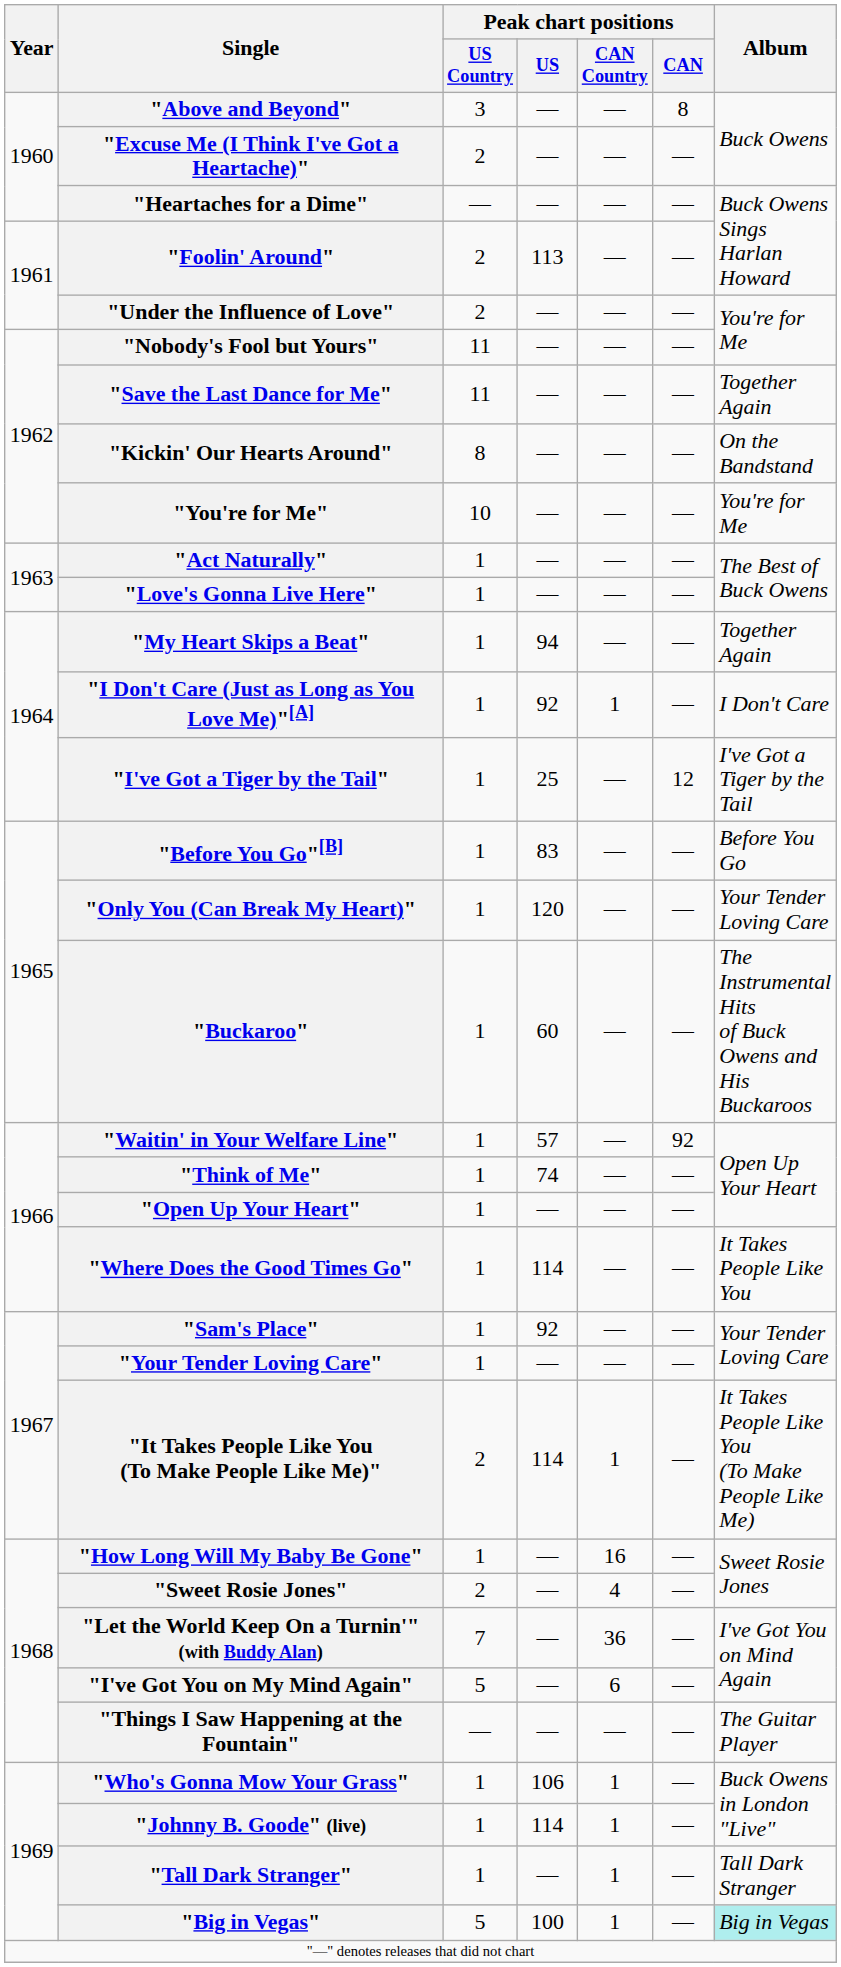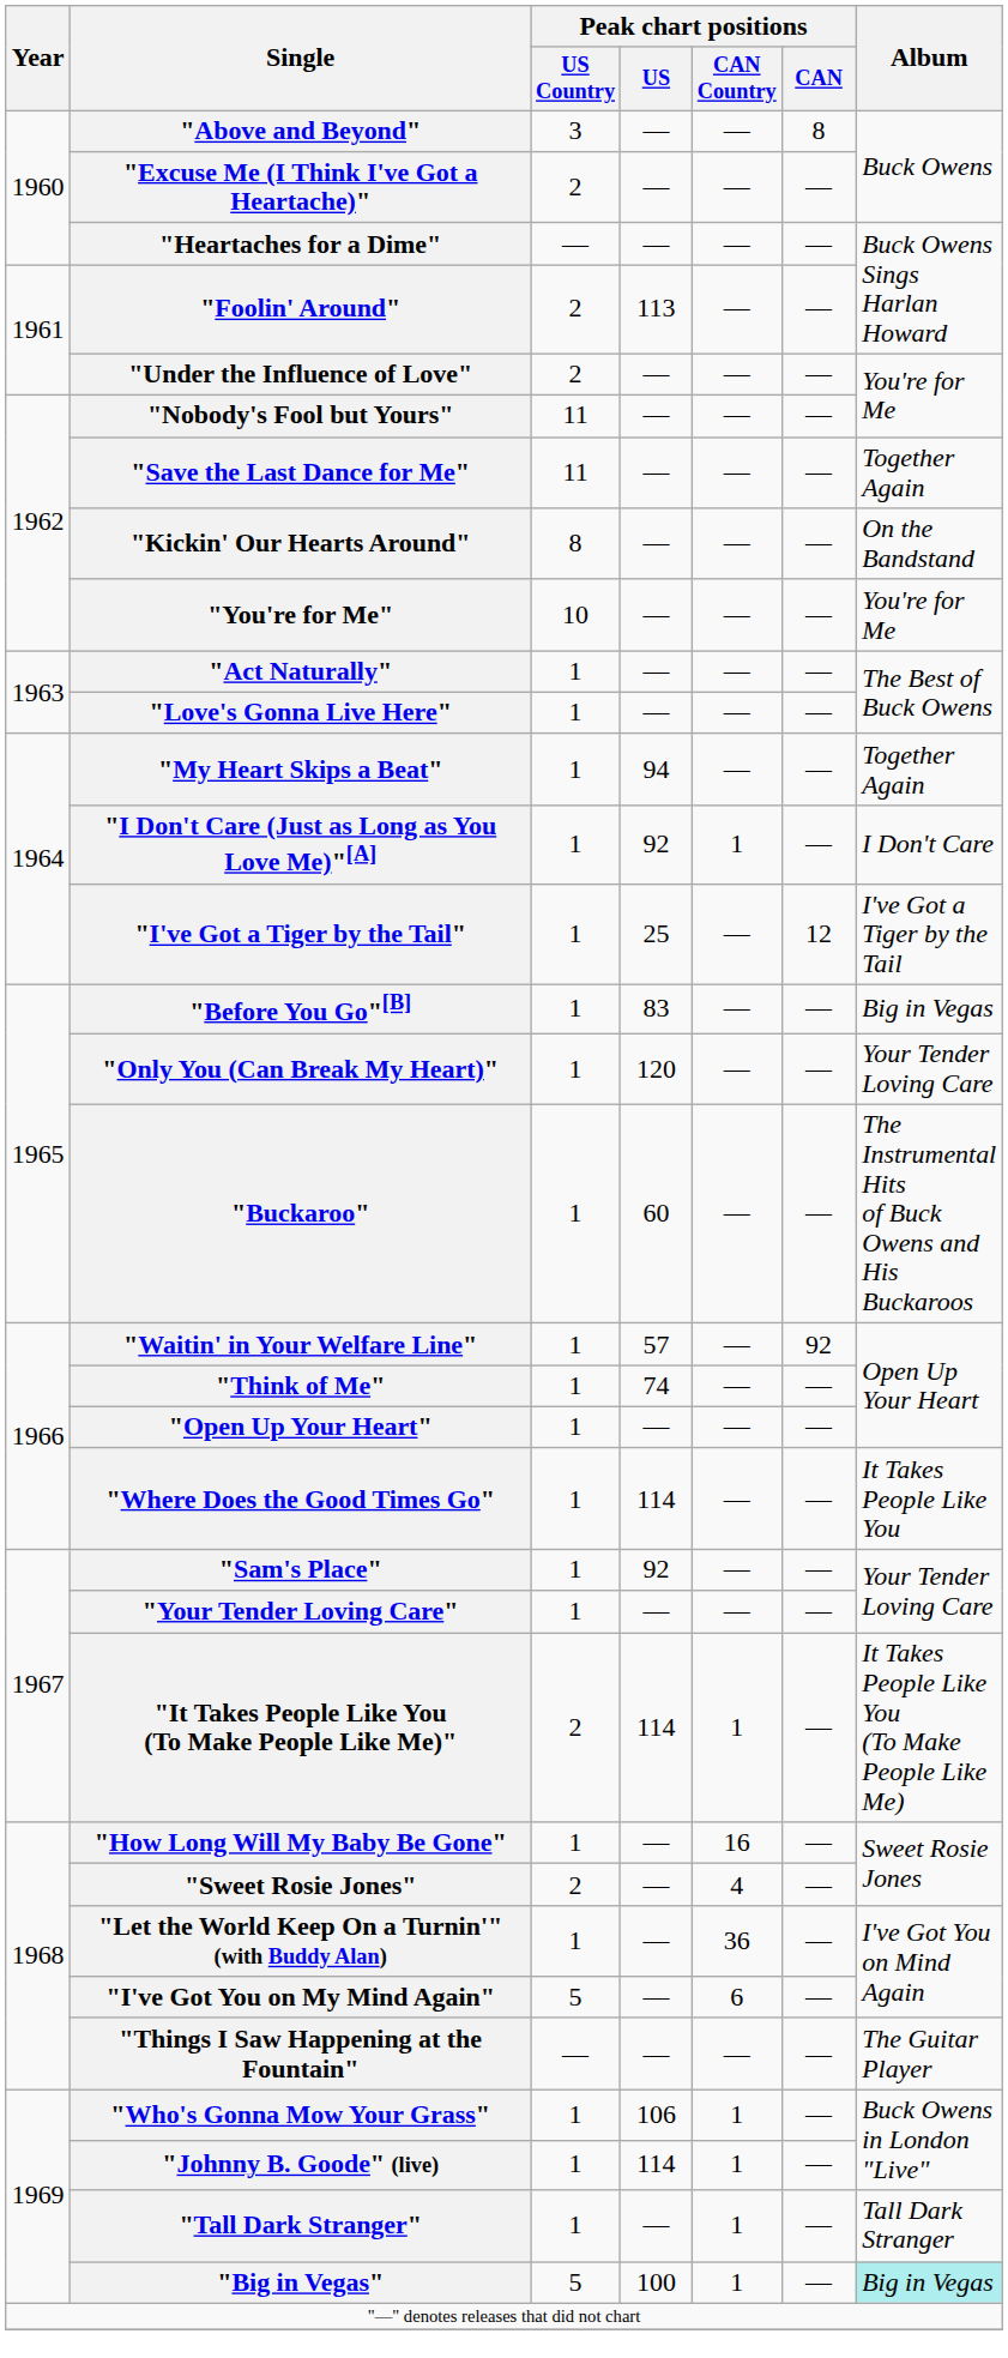"Before You Go"[B] | Album: Before You Go -> Big in Vegas
"Let the World Keep On a Turnin'" (with Buddy Alan) | Peak chart positions / US Country: 7 -> 1
